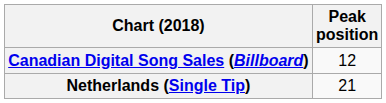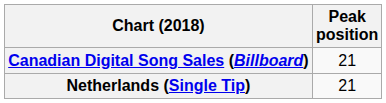Canadian Digital Song Sales (Billboard) | Peak position: 12 -> 21
